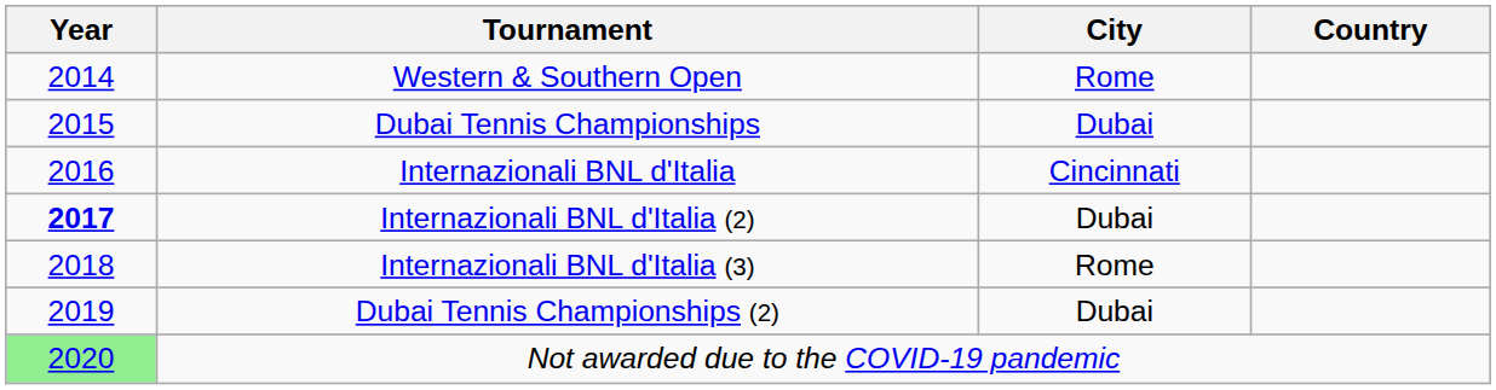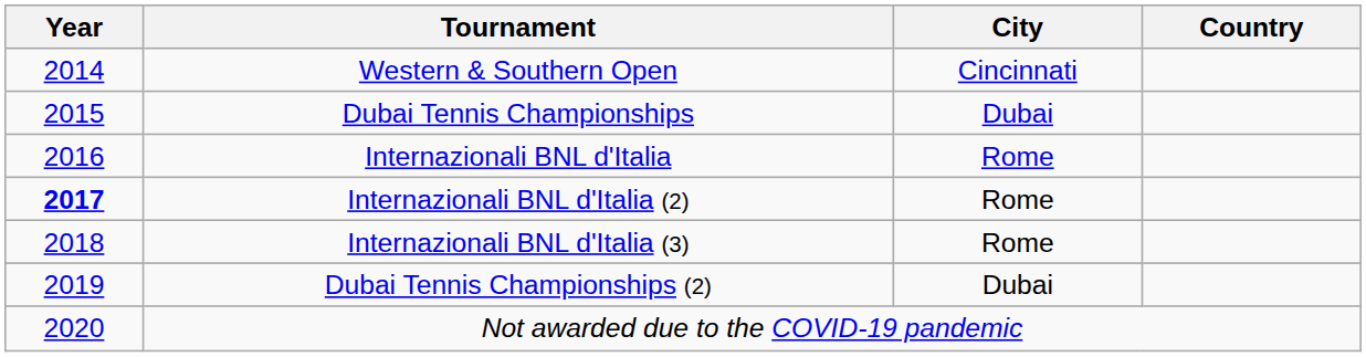Western & Southern Open | City: Rome -> Cincinnati
Internazionali BNL d'Italia | City: Cincinnati -> Rome
Internazionali BNL d'Italia (2) | City: Dubai -> Rome
Not awarded due to the COVID-19 pandemic | Year: lightgreen background -> no background
